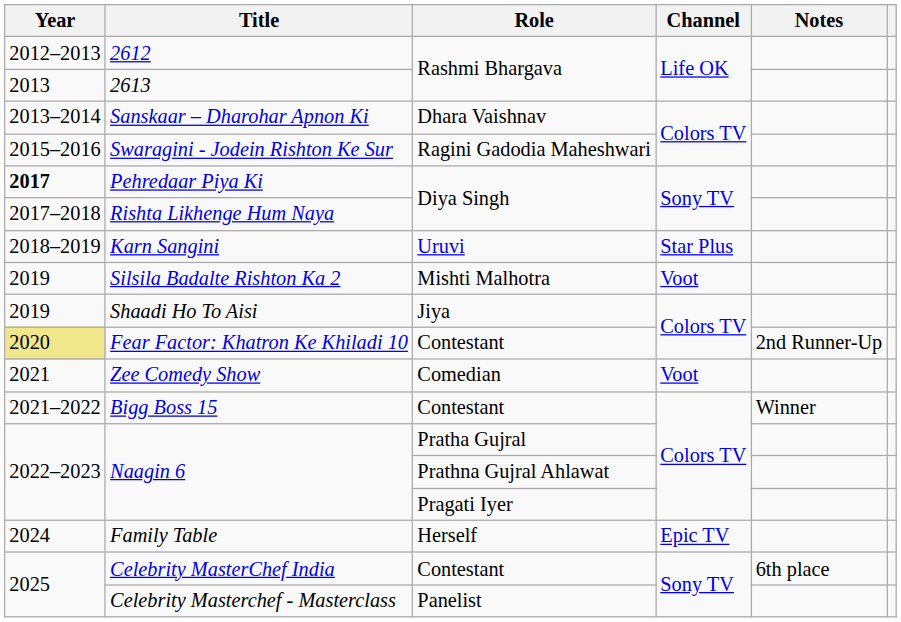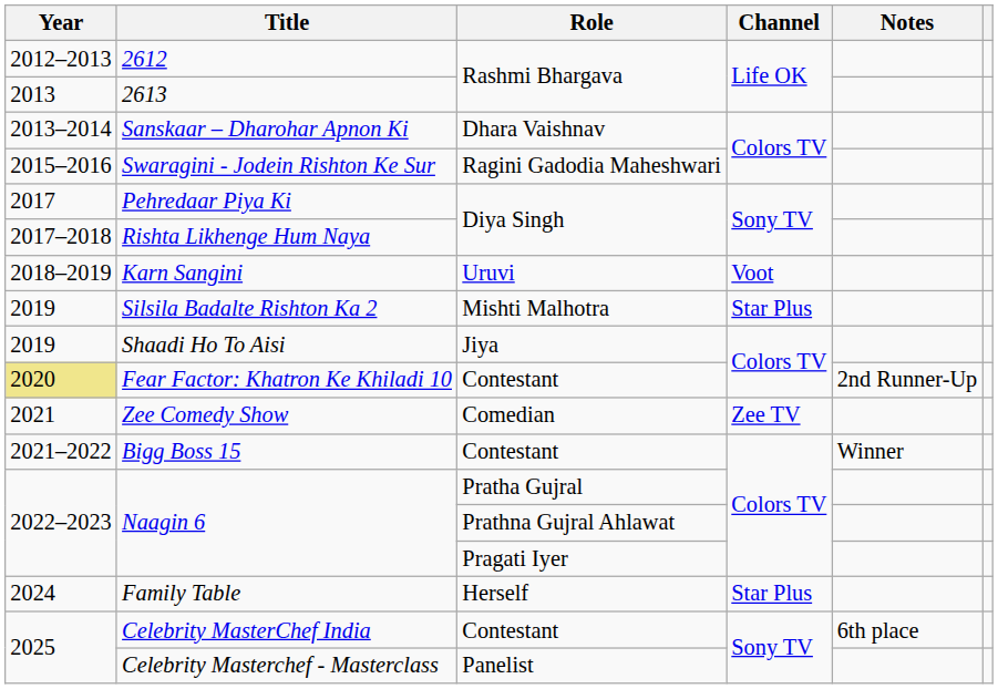Pehredaar Piya Ki | Year: bold -> normal
Karn Sangini | Channel: Star Plus -> Voot
Silsila Badalte Rishton Ka 2 | Channel: Voot -> Star Plus
Zee Comedy Show | Channel: Voot -> Zee TV
Family Table | Channel: Epic TV -> Star Plus
